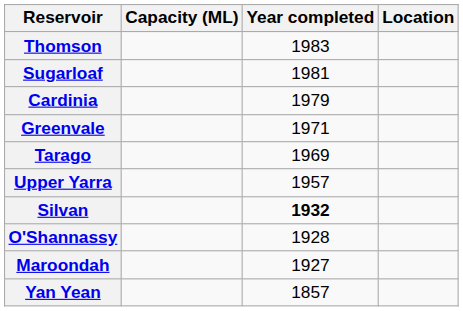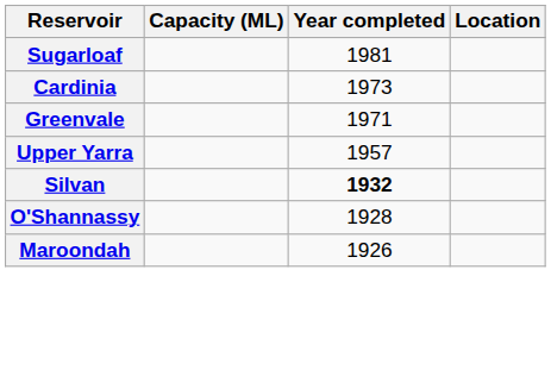- row: Thomson | 1983
Cardinia | Year completed: 1979 -> 1973
- row: Tarago | 1969
Maroondah | Year completed: 1927 -> 1926
- row: Yan Yean | 1857
